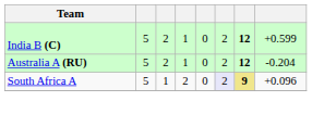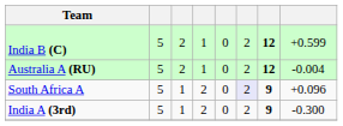Australia A (RU) | column 8: -0.204 -> -0.004
South Africa A | column 7: khaki background -> no background
+ row: India A (3rd) | 5 | 1 | 2 | 0 | 2 | 9 | -0.300
